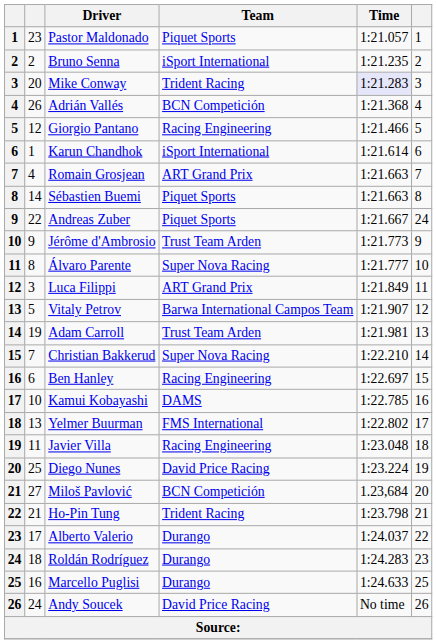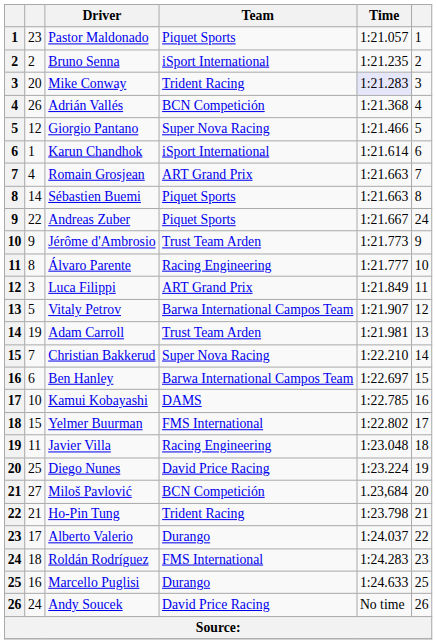Giorgio Pantano | Team: Racing Engineering -> Super Nova Racing
Álvaro Parente | Team: Super Nova Racing -> Racing Engineering
Ben Hanley | Team: Racing Engineering -> Barwa International Campos Team
Yelmer Buurman | column 2: 13 -> 15
Roldán Rodríguez | Team: Durango -> FMS International
